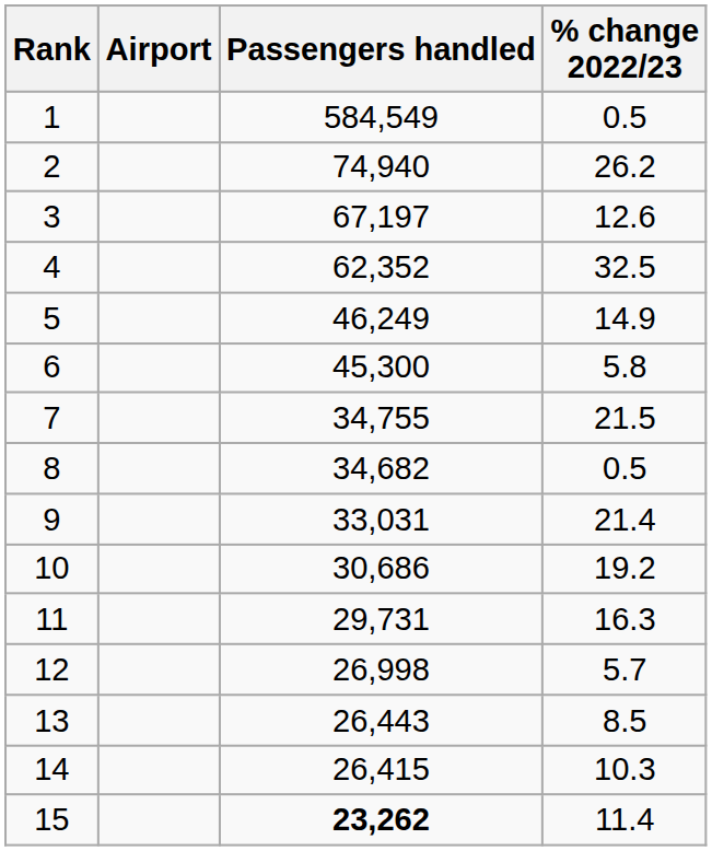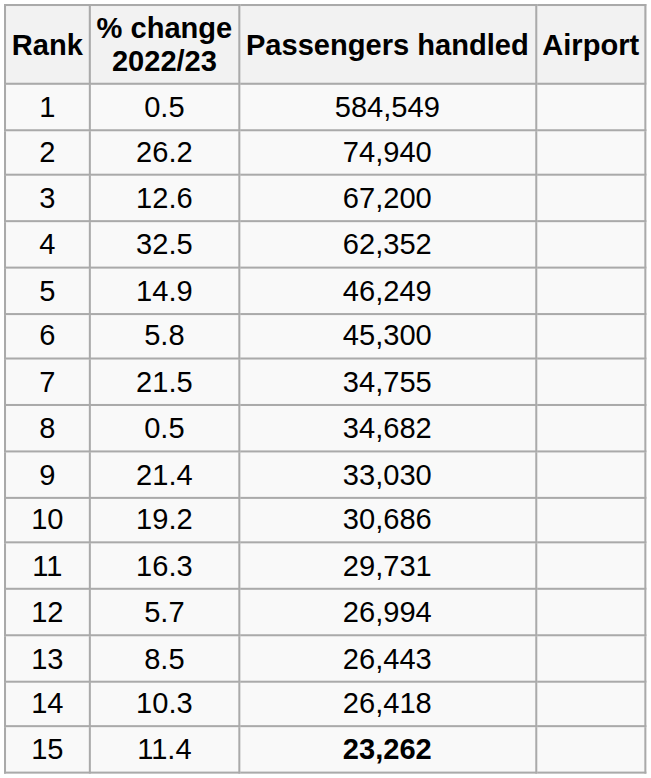columns swapped: Airport <-> % change 2022/23
3 | Passengers handled: 67,197 -> 67,200
9 | Passengers handled: 33,031 -> 33,030
12 | Passengers handled: 26,998 -> 26,994
14 | Passengers handled: 26,415 -> 26,418
